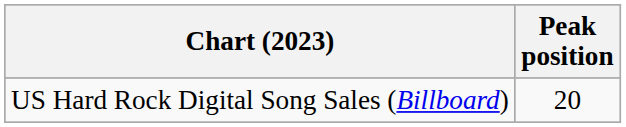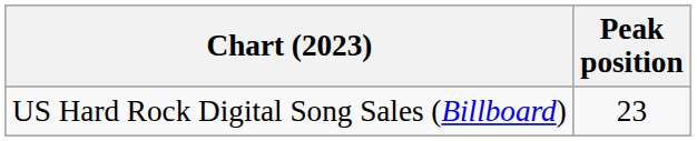US Hard Rock Digital Song Sales (Billboard) | Peak position: 20 -> 23
